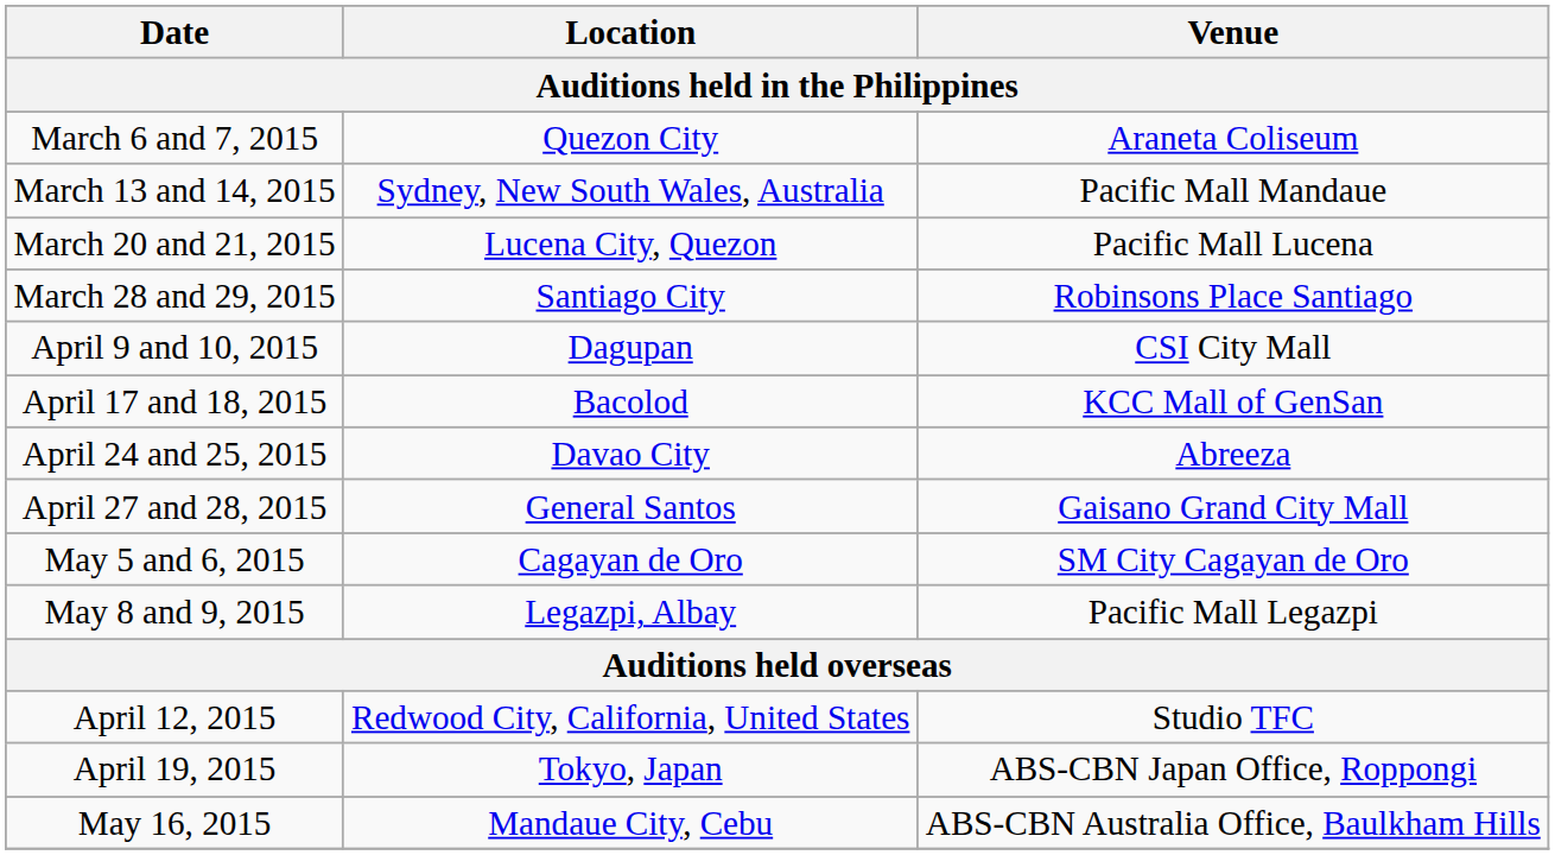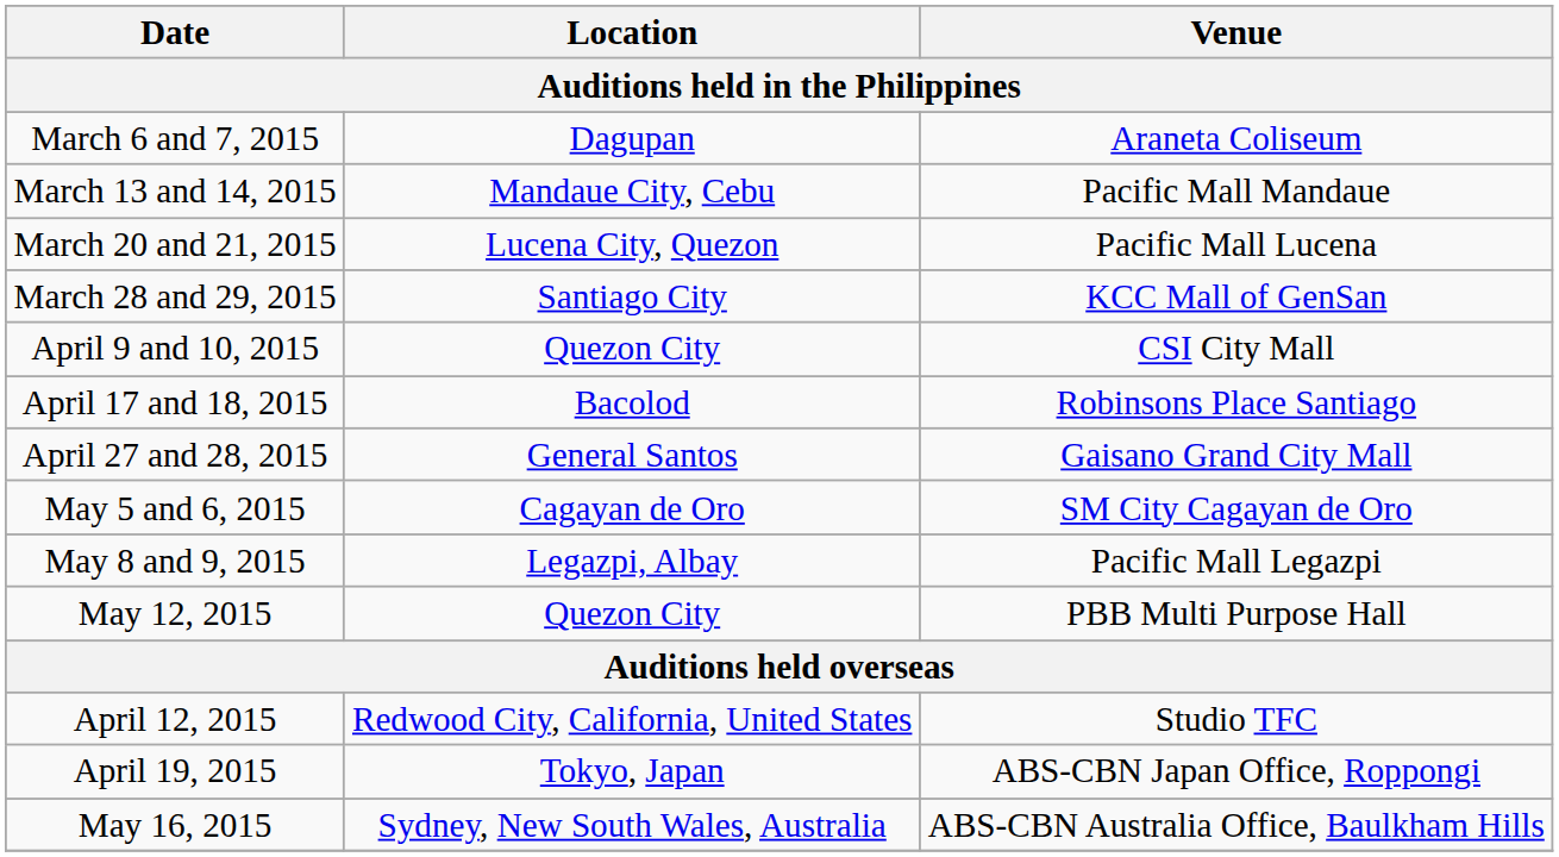March 6 and 7, 2015 | Location: Quezon City -> Dagupan
March 13 and 14, 2015 | Location: Sydney, New South Wales, Australia -> Mandaue City, Cebu
March 28 and 29, 2015 | Venue: Robinsons Place Santiago -> KCC Mall of GenSan
April 9 and 10, 2015 | Location: Dagupan -> Quezon City
April 17 and 18, 2015 | Venue: KCC Mall of GenSan -> Robinsons Place Santiago
- row: April 24 and 25, 2015 | Davao City | Abreeza
+ row: May 12, 2015 | Quezon City | PBB Multi Purpose Hall
May 16, 2015 | Location: Mandaue City, Cebu -> Sydney, New South Wales, Australia
